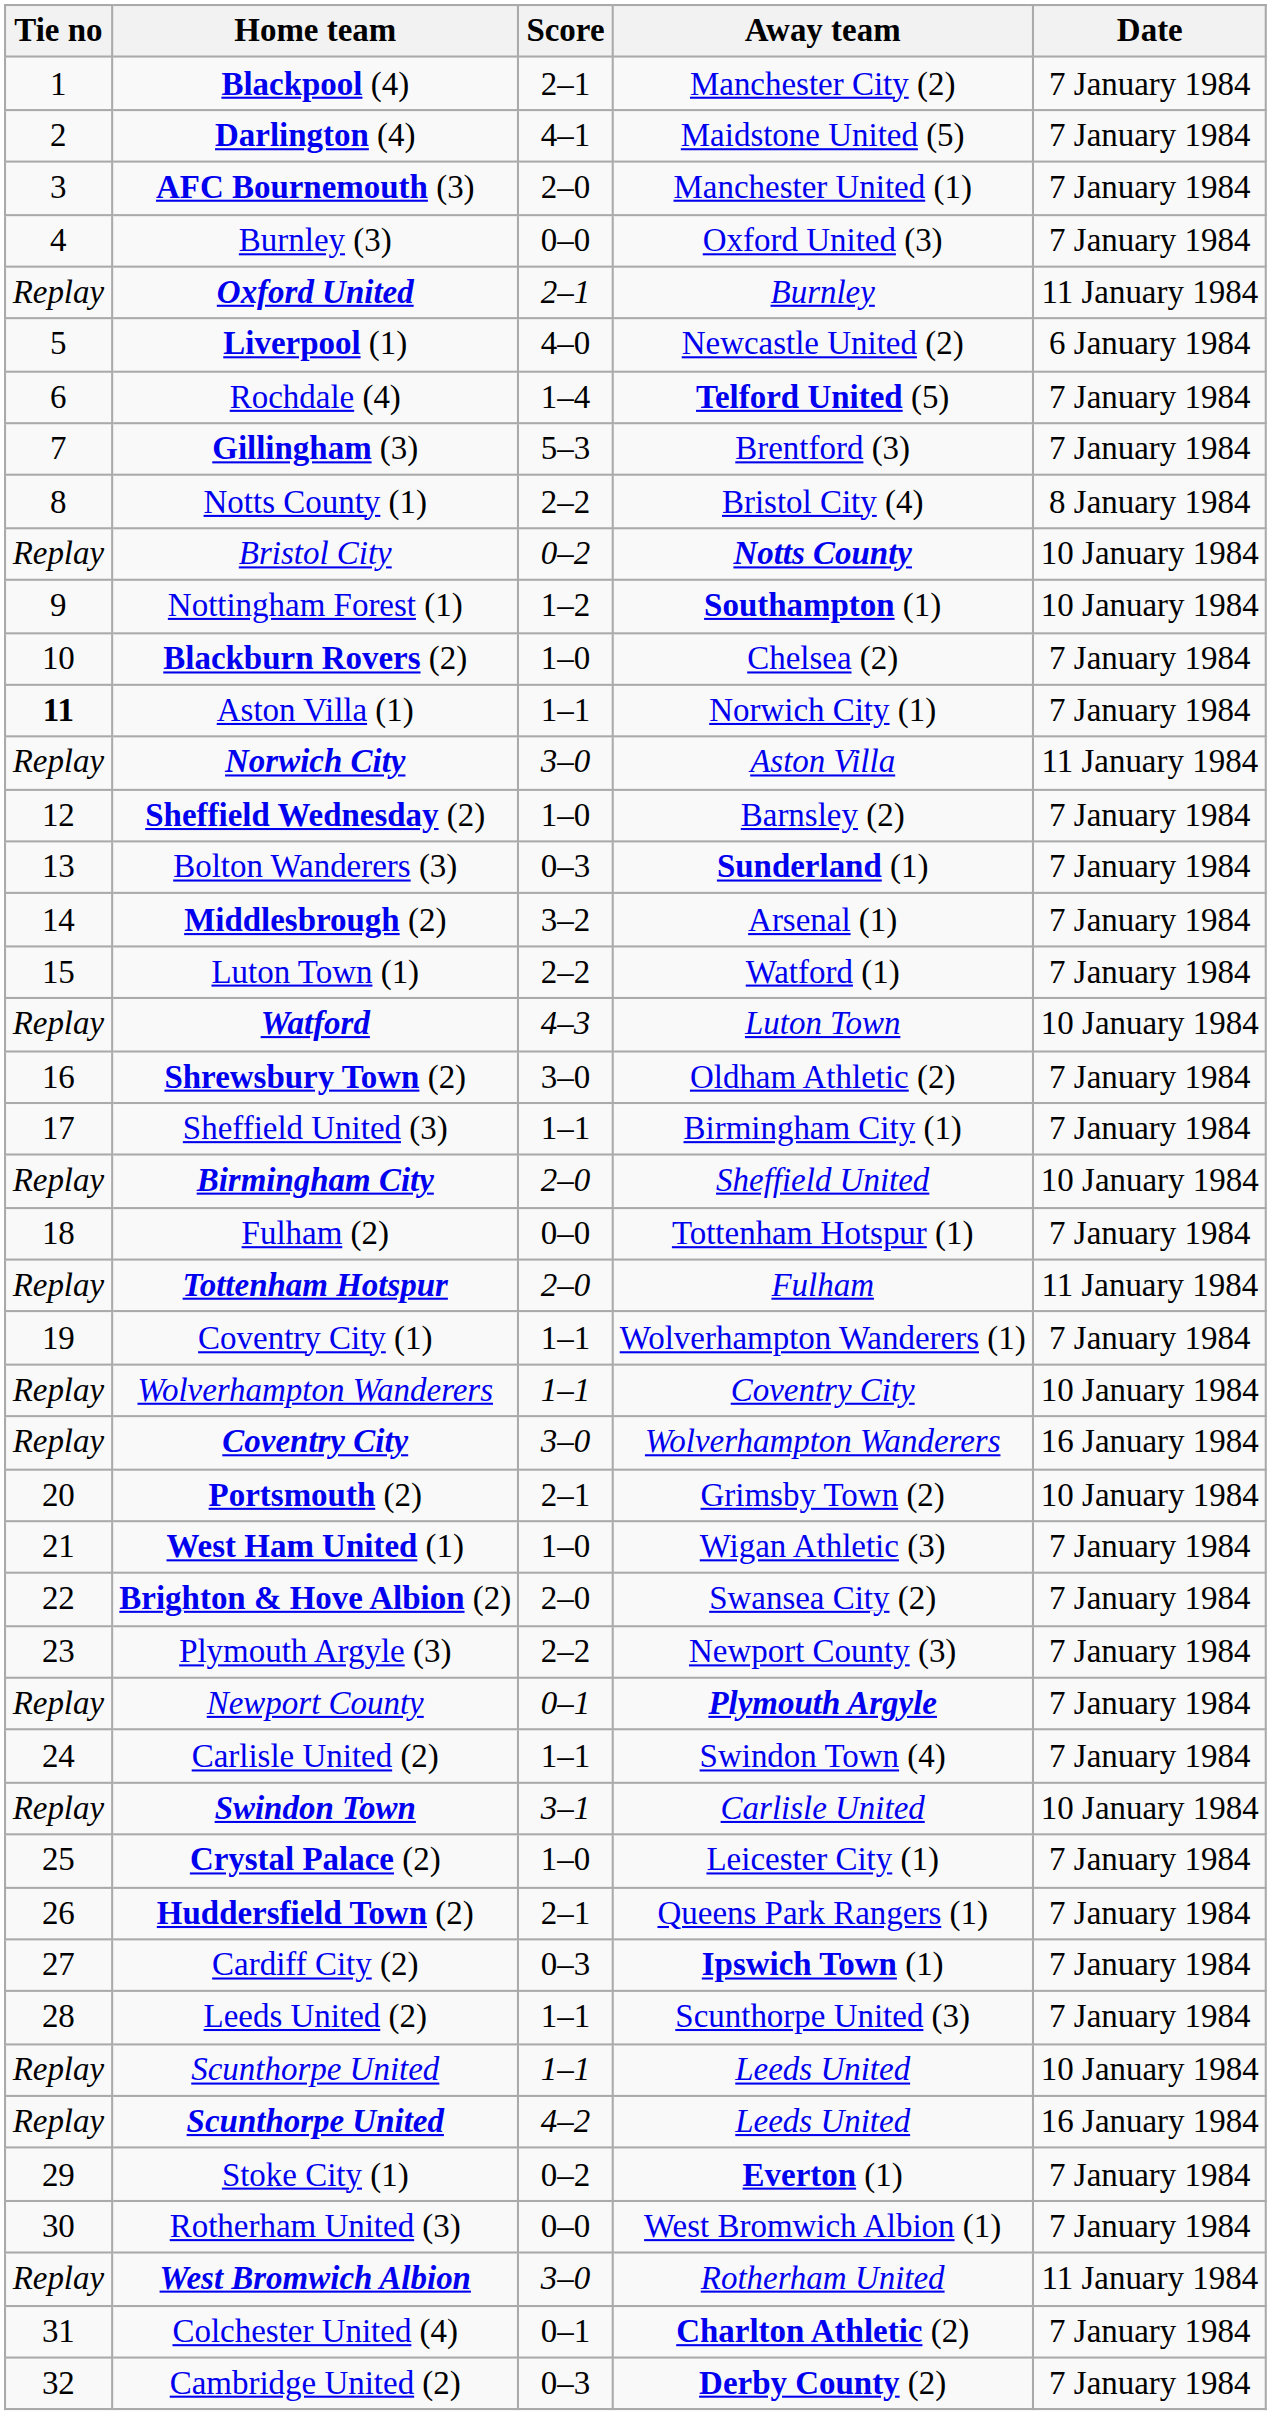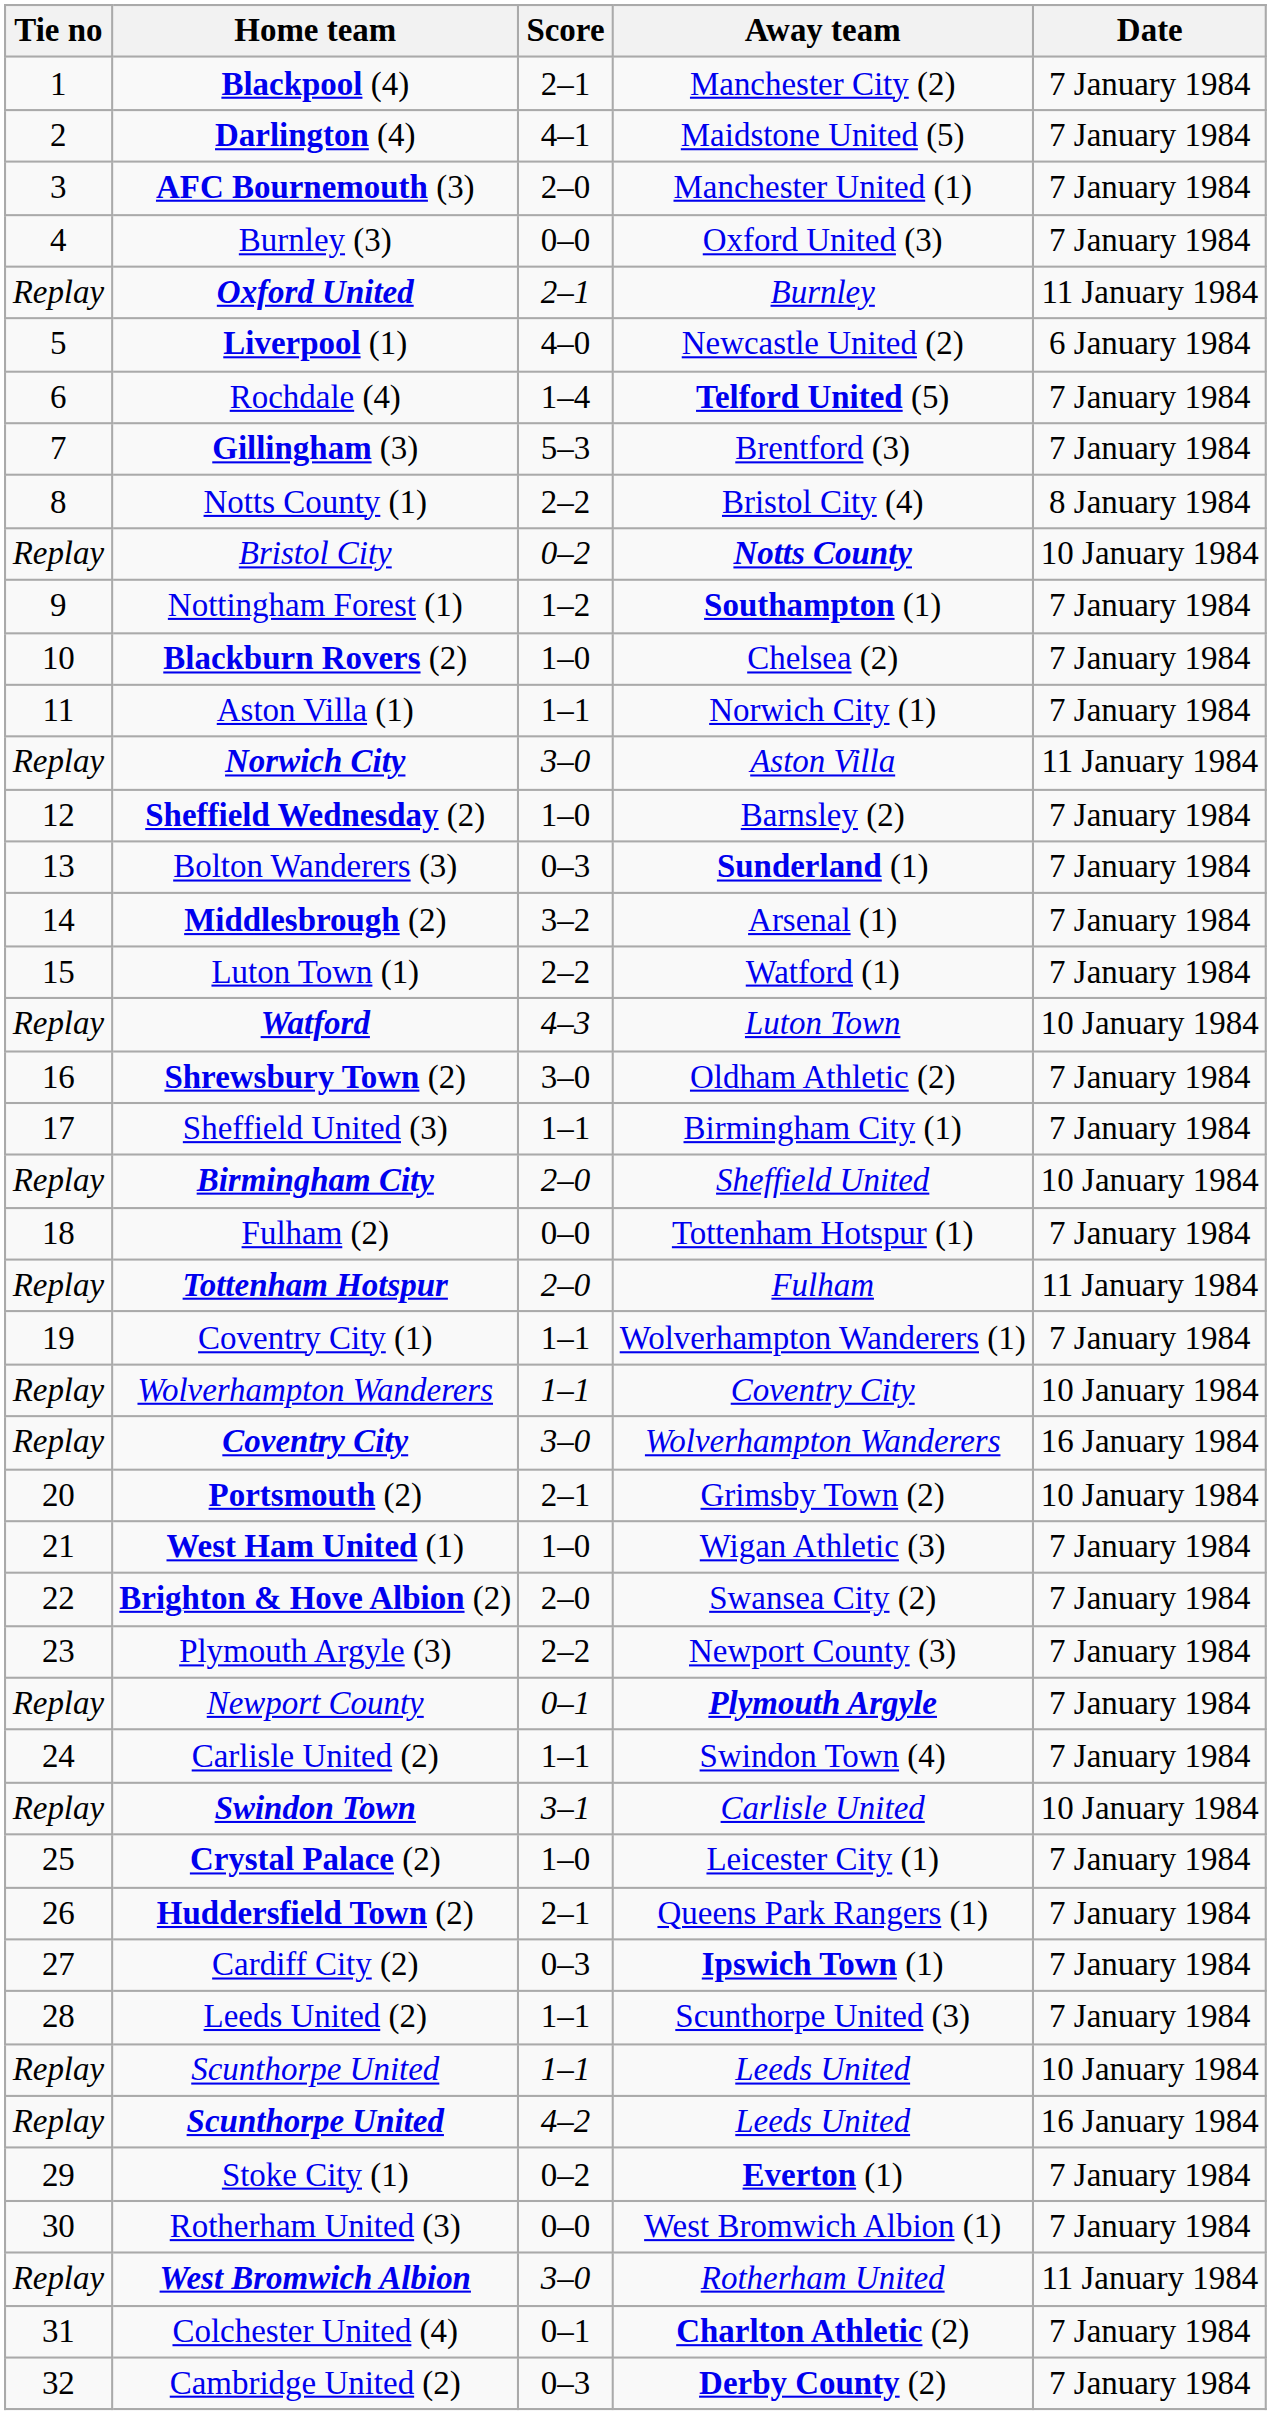Nottingham Forest (1) | Date: 10 January 1984 -> 7 January 1984
Aston Villa (1) | Tie no: bold -> normal
